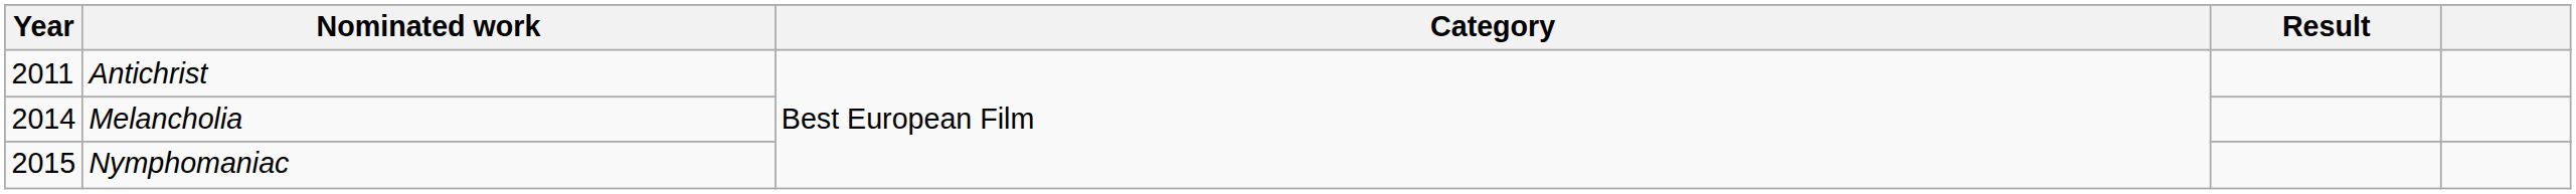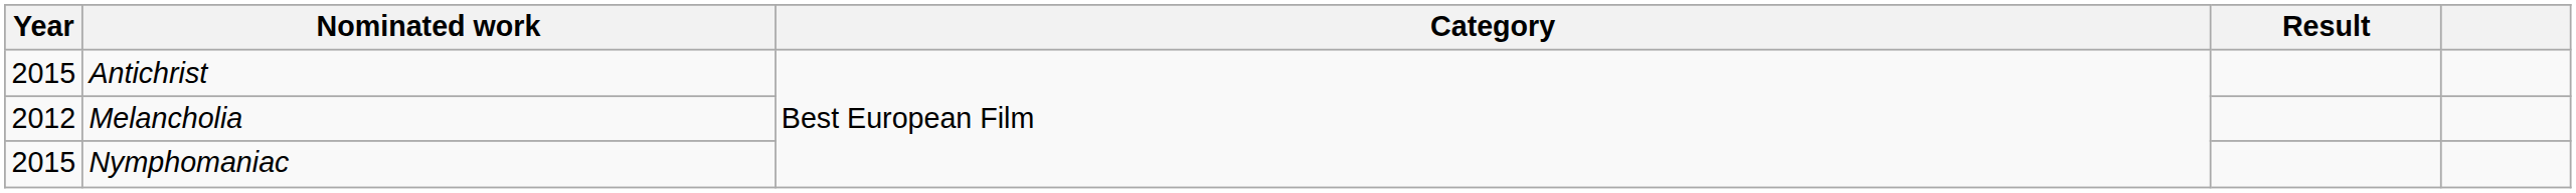Antichrist | Year: 2011 -> 2015
Melancholia | Year: 2014 -> 2012
